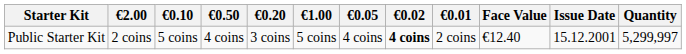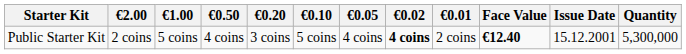columns swapped: €1.00 <-> €0.10
Public Starter Kit | Face Value: normal -> bold
Public Starter Kit | Quantity: 5,299,997 -> 5,300,000
